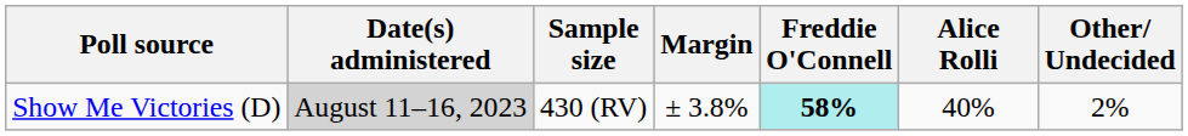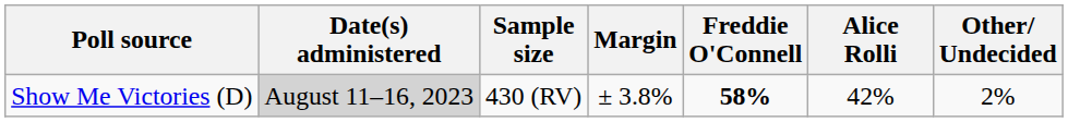Show Me Victories (D) | Freddie O'Connell: paleturquoise background -> no background
Show Me Victories (D) | Alice Rolli: 40% -> 42%
